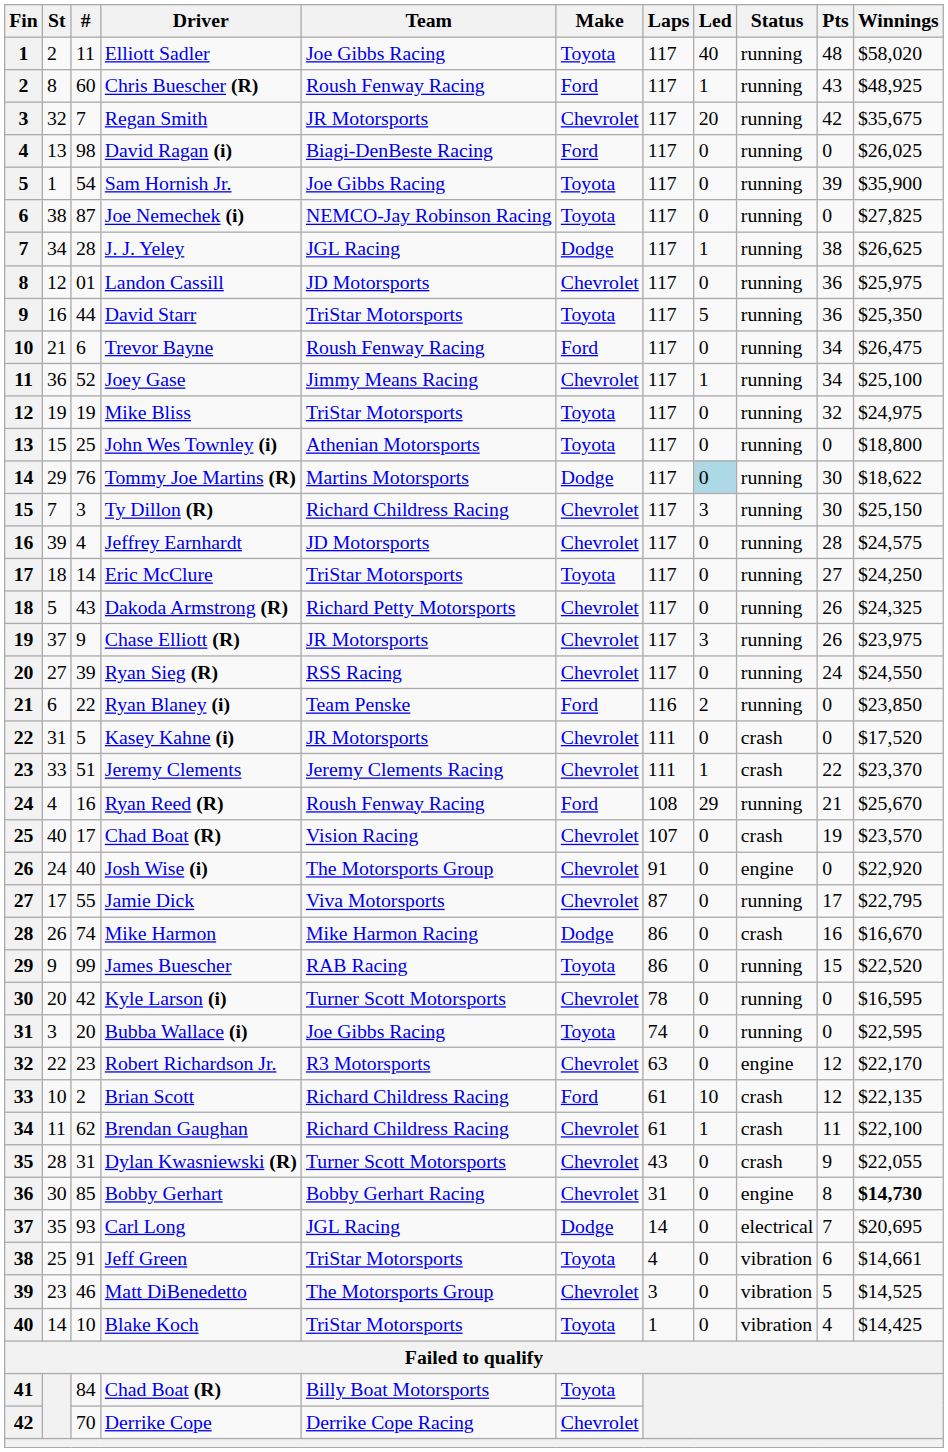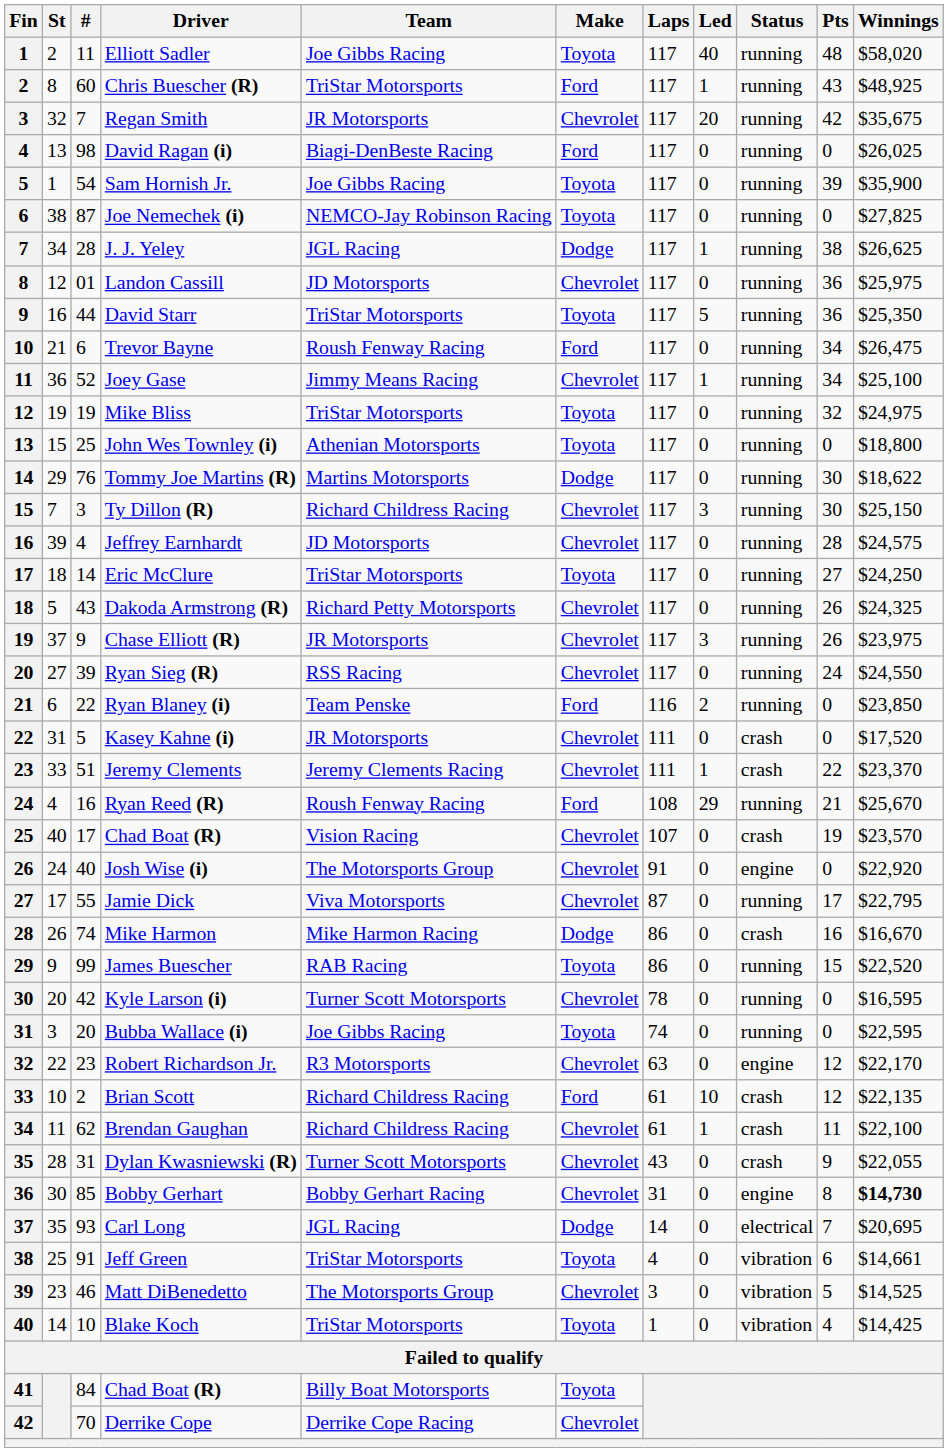Chris Buescher (R) | Team: Roush Fenway Racing -> TriStar Motorsports
Tommy Joe Martins (R) | Led: lightblue background -> no background
